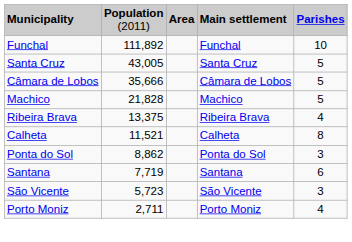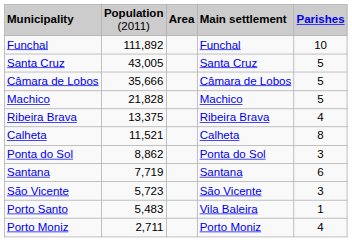+ row: Porto Santo | 5,483 | Vila Baleira | 1
